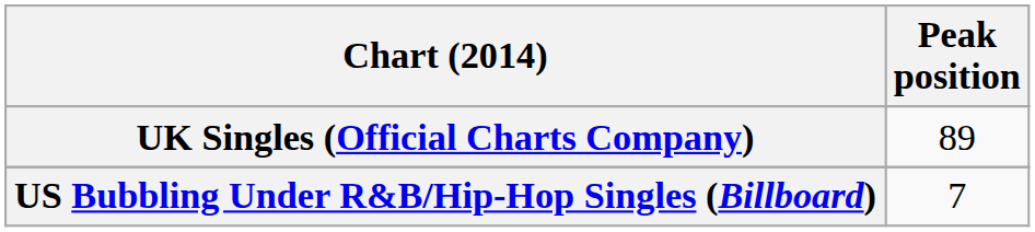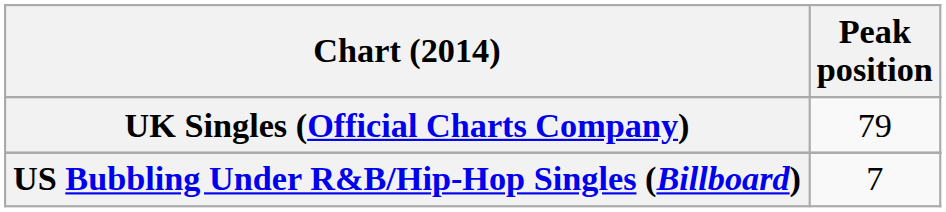UK Singles (Official Charts Company) | Peak position: 89 -> 79
